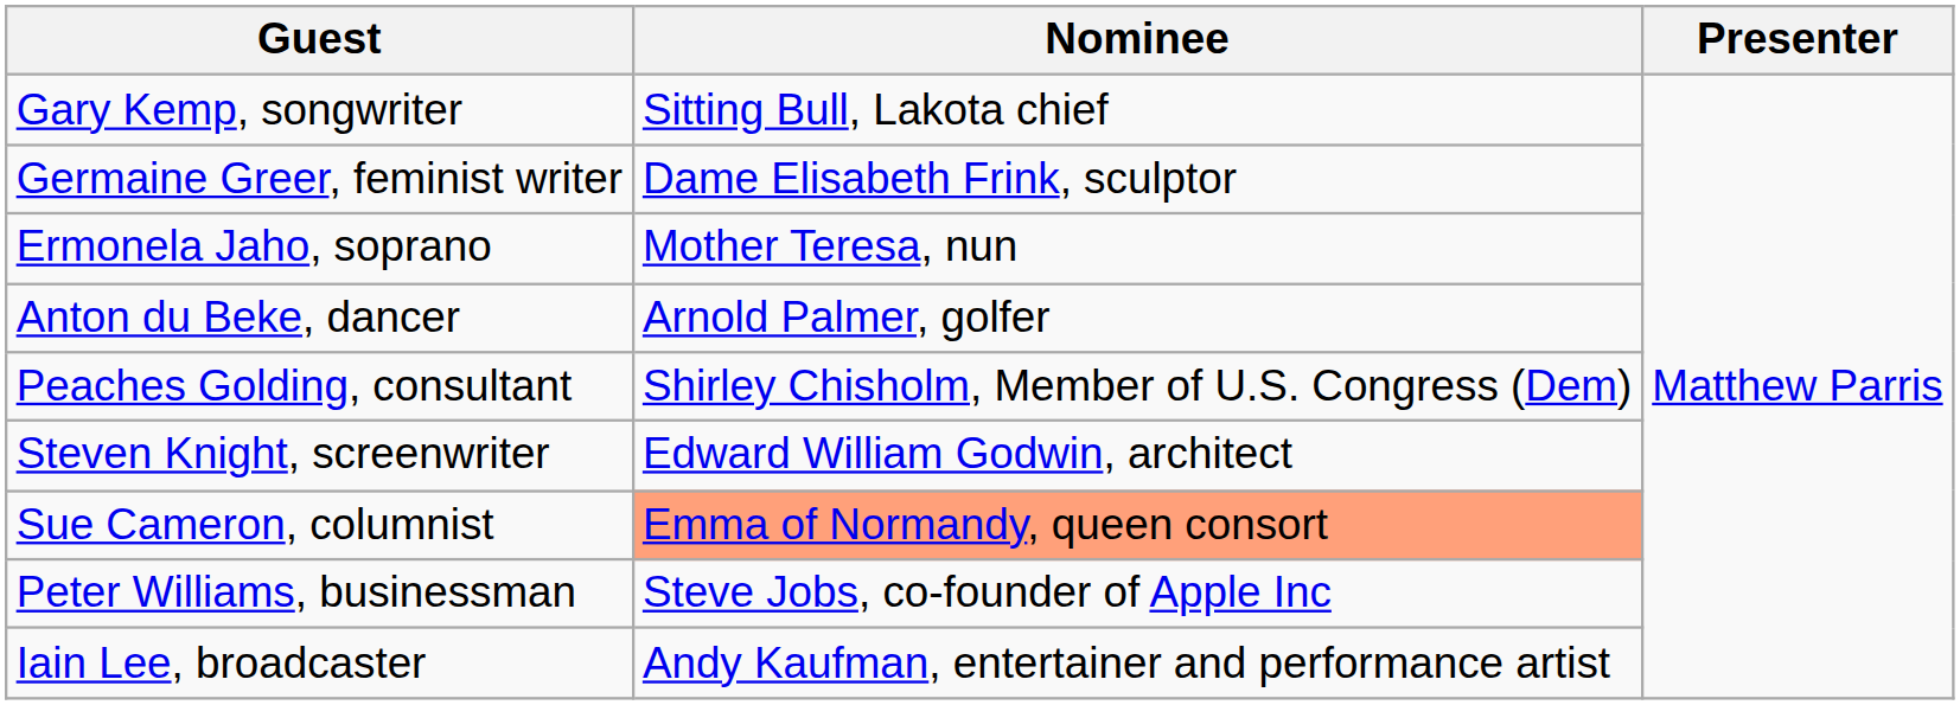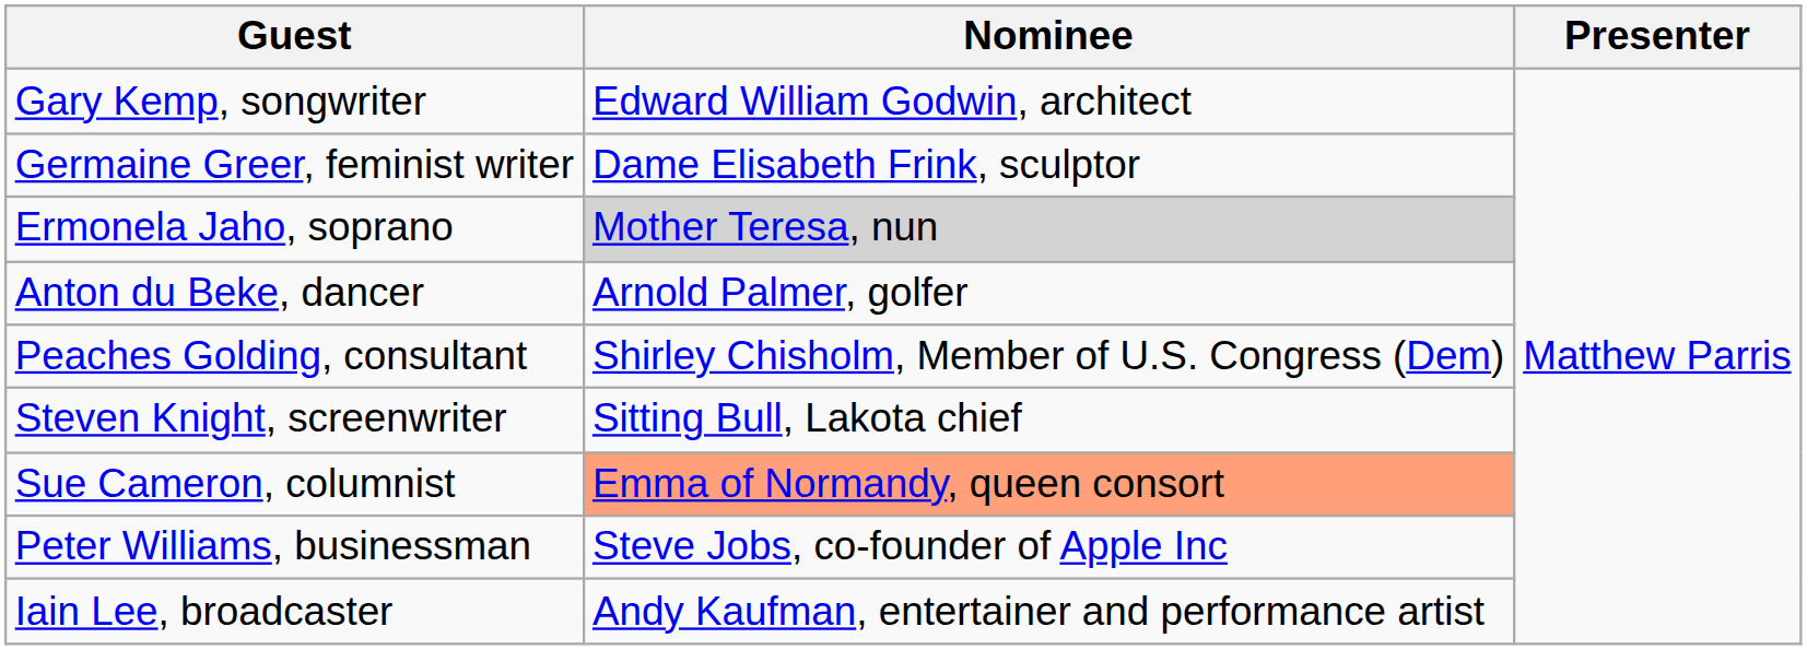Gary Kemp, songwriter | Nominee: Sitting Bull, Lakota chief -> Edward William Godwin, architect
Ermonela Jaho, soprano | Nominee: no background -> lightgrey background
Steven Knight, screenwriter | Nominee: Edward William Godwin, architect -> Sitting Bull, Lakota chief
